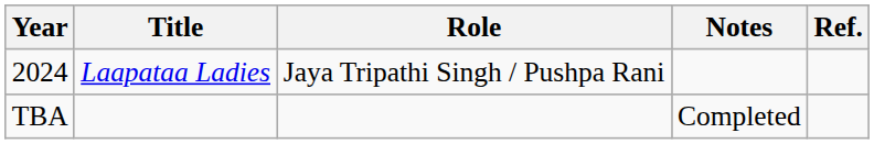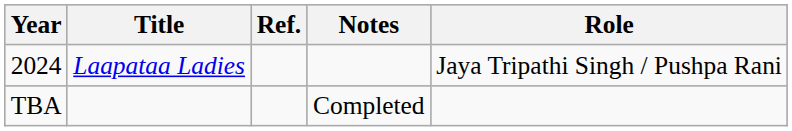columns swapped: Role <-> Ref.
